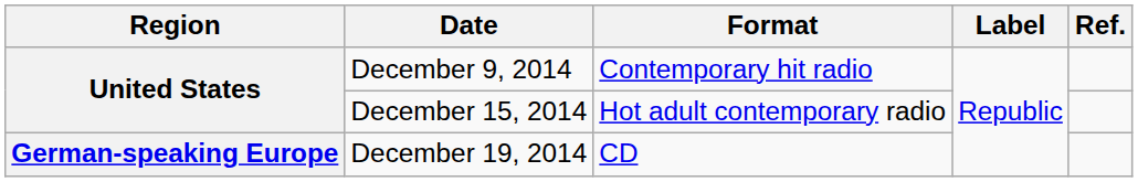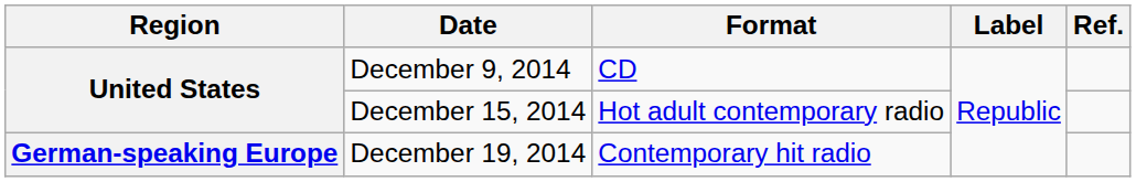December 9, 2014 | Format: Contemporary hit radio -> CD
December 19, 2014 | Format: CD -> Contemporary hit radio
